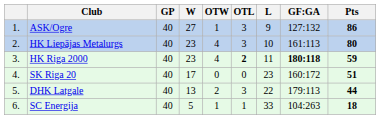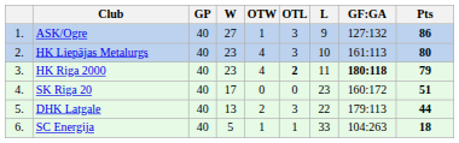HK Riga 2000 | Pts: 59 -> 79
